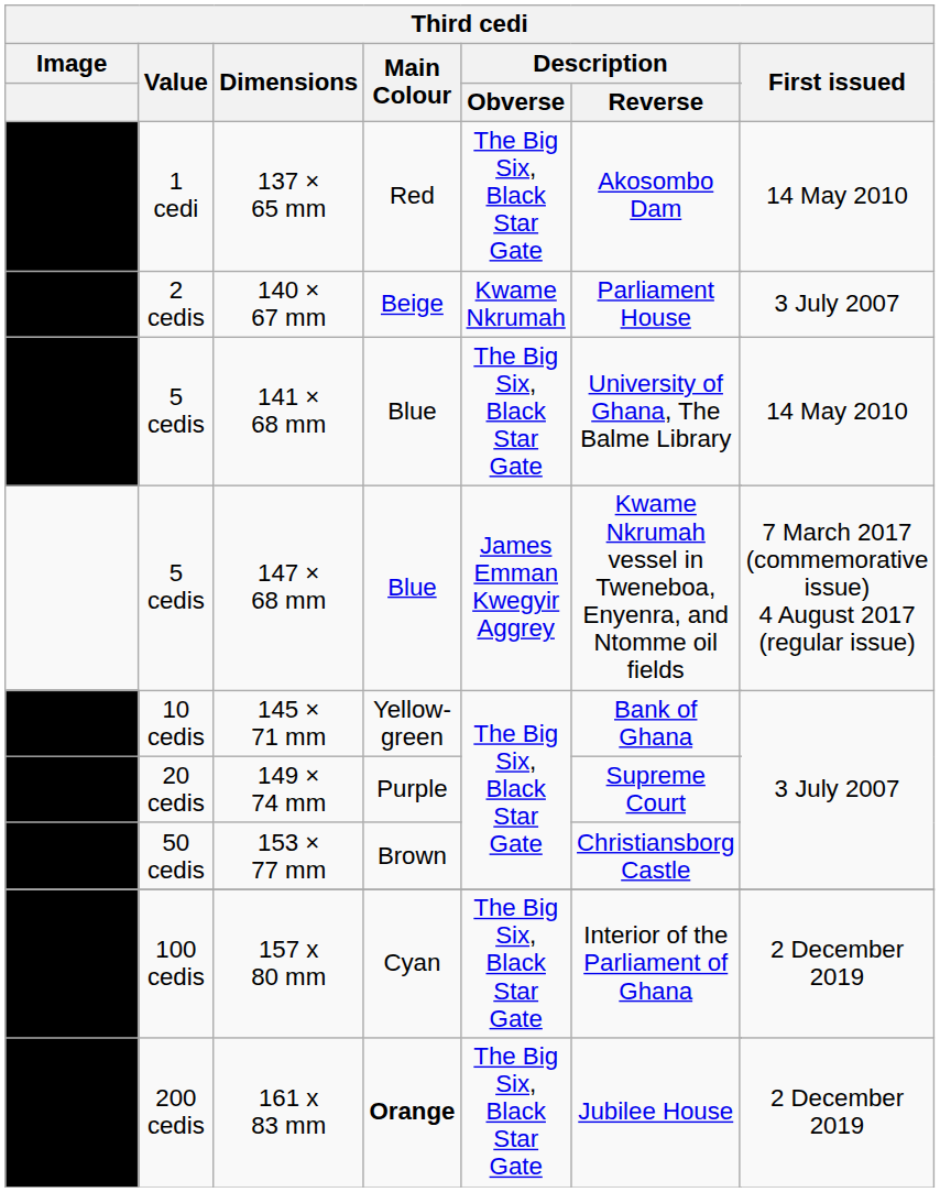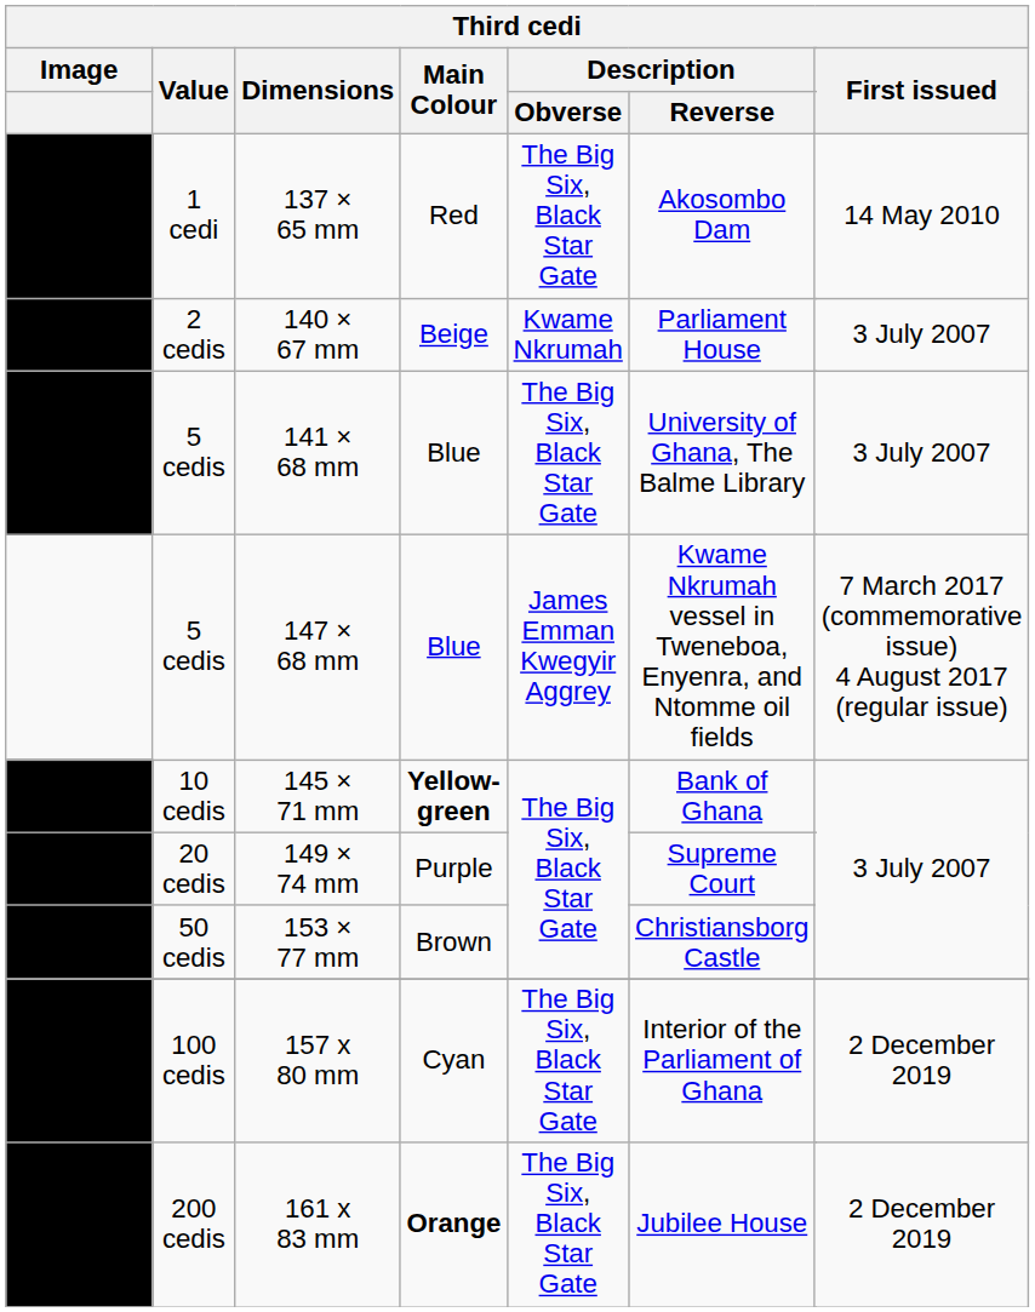141 × 68 mm | First issued: 14 May 2010 -> 3 July 2007
145 × 71 mm | Main Colour: normal -> bold
